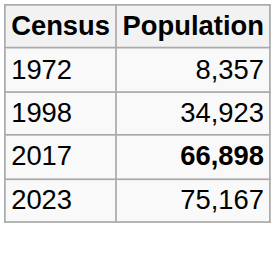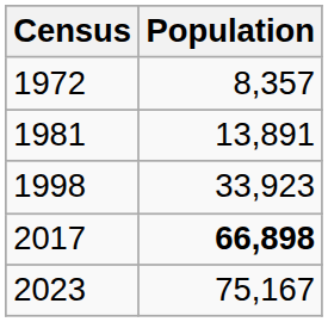+ row: 1981 | 13,891
1998 | Population: 34,923 -> 33,923
